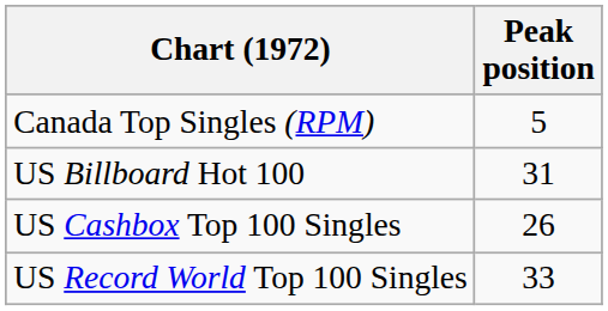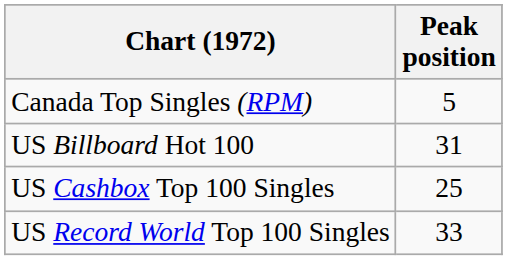US Cashbox Top 100 Singles | Peak position: 26 -> 25
